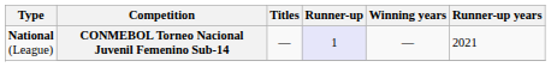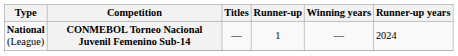CONMEBOL Torneo Nacional Juvenil Femenino Sub-14 | Runner-up: lavender background -> no background
CONMEBOL Torneo Nacional Juvenil Femenino Sub-14 | Runner-up years: 2021 -> 2024
